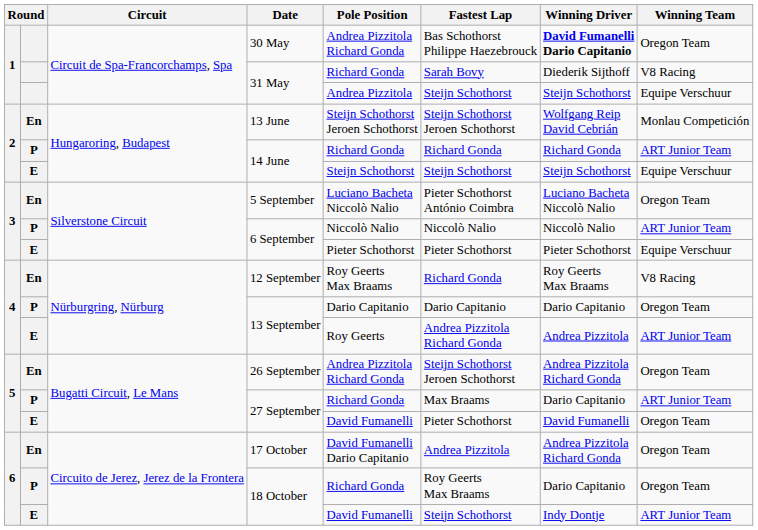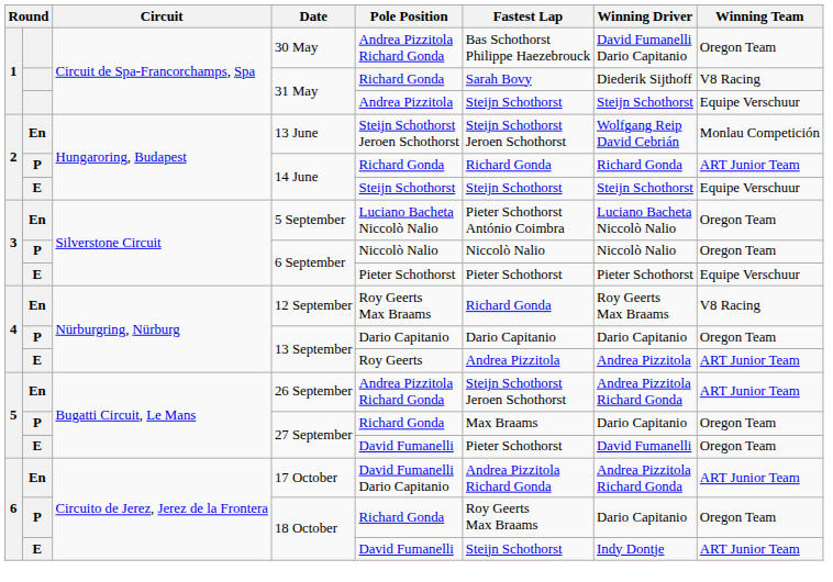30 May | Winning Driver: bold -> normal
P / 6 September | Winning Team: ART Junior Team -> Oregon Team
E / 13 September | Fastest Lap: Andrea Pizzitola Richard Gonda -> Andrea Pizzitola
26 September | Winning Team: Oregon Team -> ART Junior Team
P / 27 September | Winning Team: ART Junior Team -> Oregon Team
17 October | Fastest Lap: Andrea Pizzitola -> Andrea Pizzitola Richard Gonda
17 October | Winning Team: Oregon Team -> ART Junior Team
